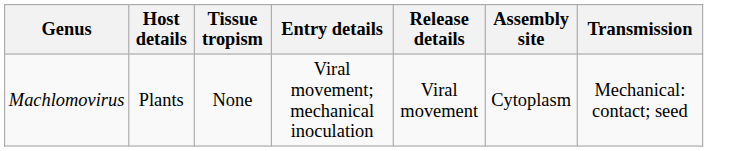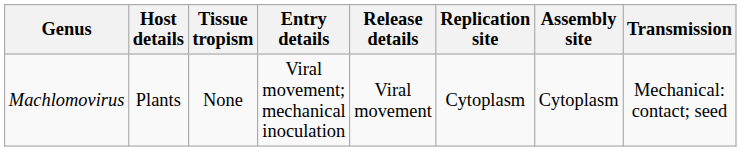+ column: Replication site | Cytoplasm
